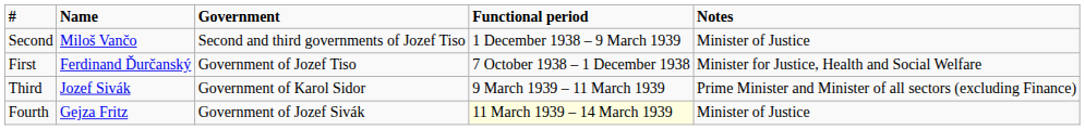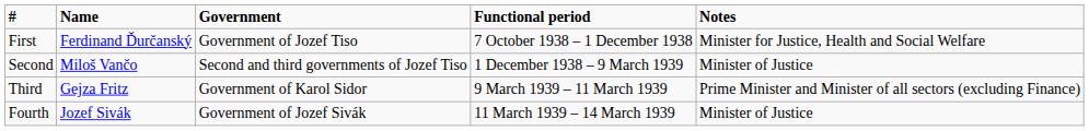rows swapped: First <-> Second
Third | Name: Jozef Sivák -> Gejza Fritz
Fourth | Name: Gejza Fritz -> Jozef Sivák
Fourth | Functional period: lightyellow background -> no background
